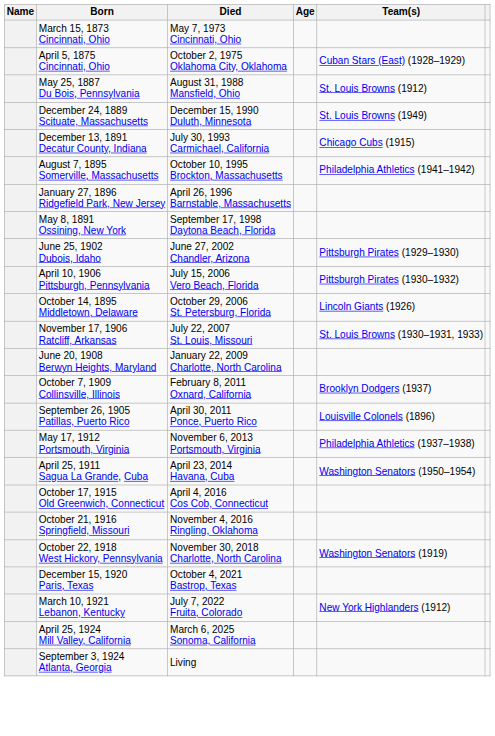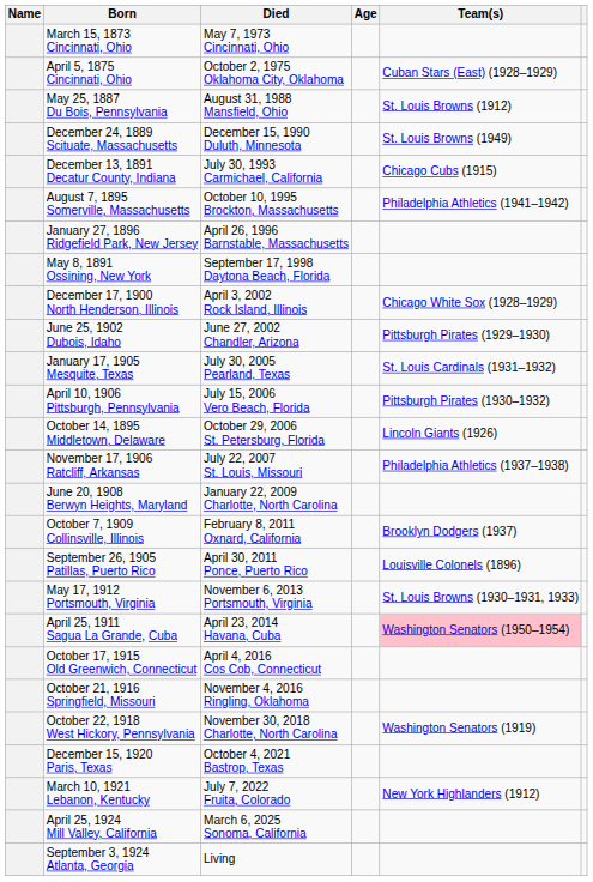+ row: December 17, 1900 North Henderson, Illinois | April 3, 2002 Rock Island, Illinois | Chicago White Sox (1928–1929)
+ row: January 17, 1905 Mesquite, Texas | July 30, 2005 Pearland, Texas | St. Louis Cardinals (1931–1932)
November 17, 1906 Ratcliff, Arkansas | Team(s): St. Louis Browns (1930–1931, 1933) -> Philadelphia Athletics (1937–1938)
May 17, 1912 Portsmouth, Virginia | Team(s): Philadelphia Athletics (1937–1938) -> St. Louis Browns (1930–1931, 1933)
April 25, 1911 Sagua La Grande, Cuba | Team(s): no background -> pink background
